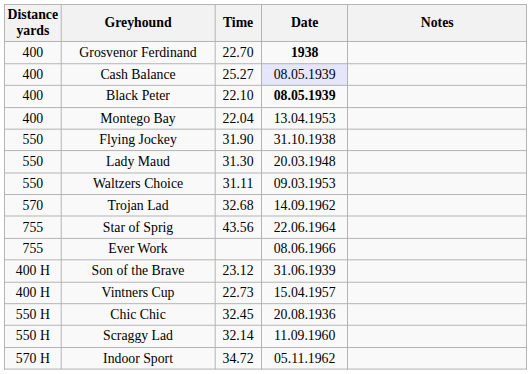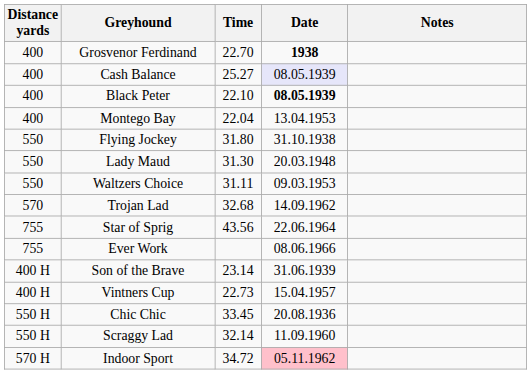Flying Jockey | Time: 31.90 -> 31.80
Son of the Brave | Time: 23.12 -> 23.14
Chic Chic | Time: 32.45 -> 33.45
Indoor Sport | Date: no background -> pink background
